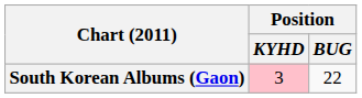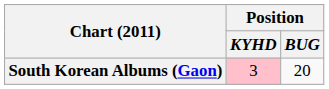South Korean Albums (Gaon) | Position / BUG: 22 -> 20
